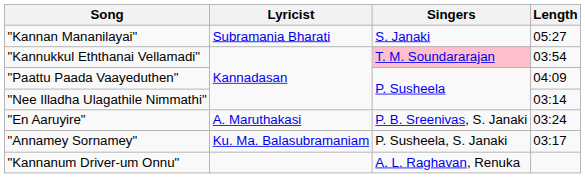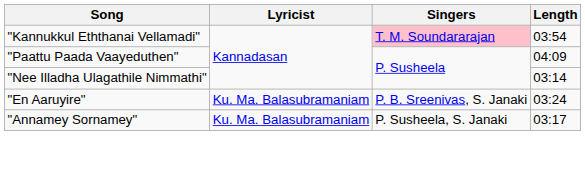- row: "Kannan Mananilayai" | Subramania Bharati | S. Janaki | 05:27
"En Aaruyire" | Lyricist: A. Maruthakasi -> Ku. Ma. Balasubramaniam
- row: "Kannanum Driver-um Onnu" | A. L. Raghavan, Renuka
